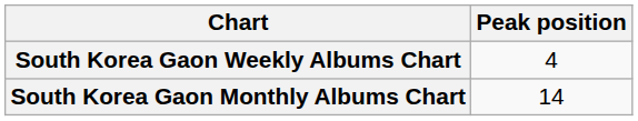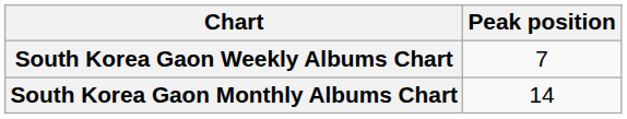South Korea Gaon Weekly Albums Chart | Peak position: 4 -> 7
